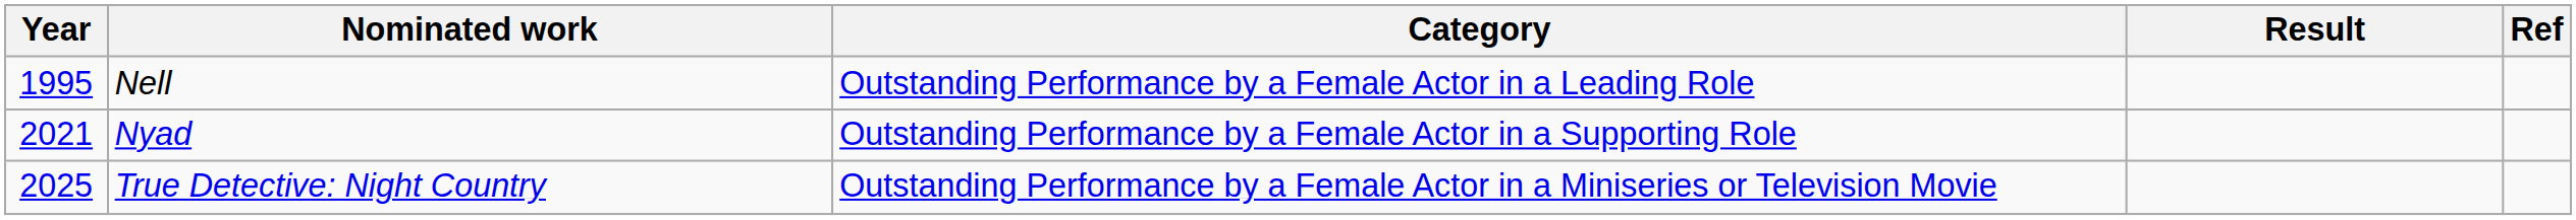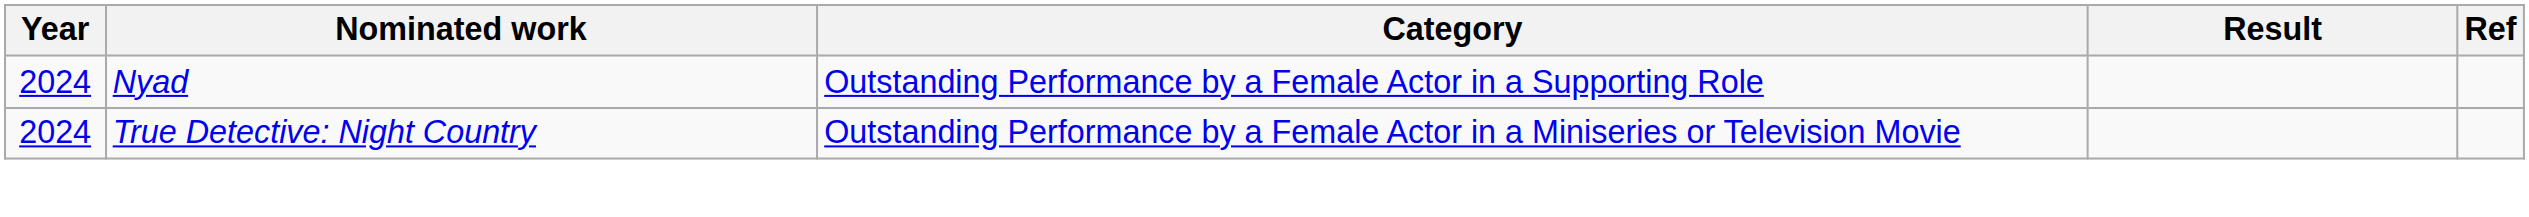- row: 1995 | Nell | Outstanding Performance by a Female Actor in a Leading Role
Nyad | Year: 2021 -> 2024
True Detective: Night Country | Year: 2025 -> 2024
